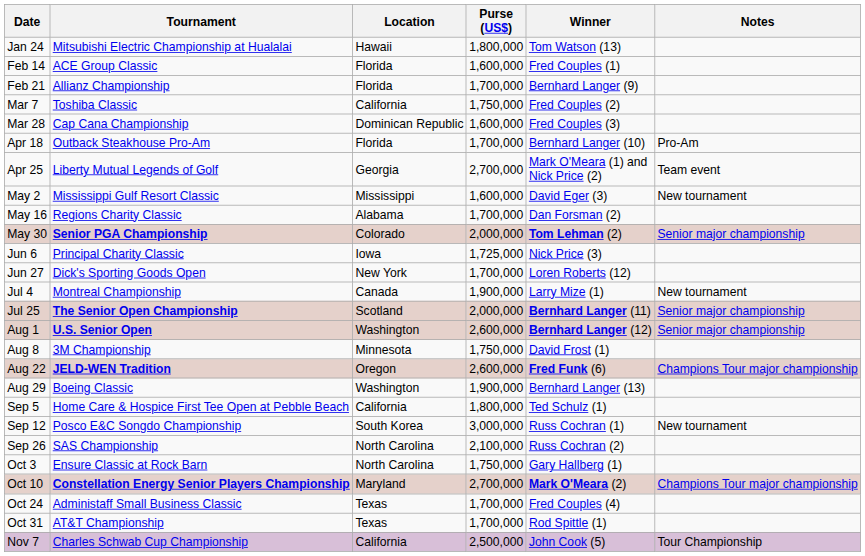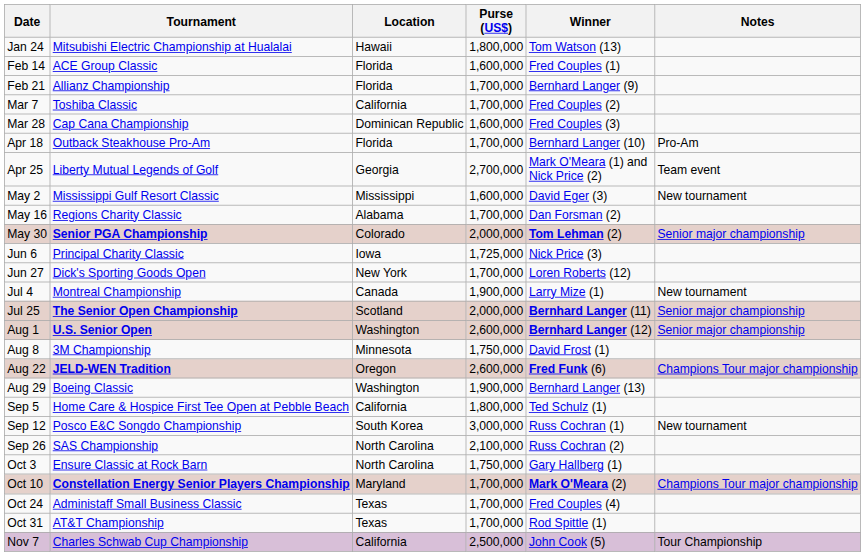Mar 7 | Purse (US$): 1,750,000 -> 1,700,000
Oct 10 | Purse (US$): 2,700,000 -> 1,700,000
